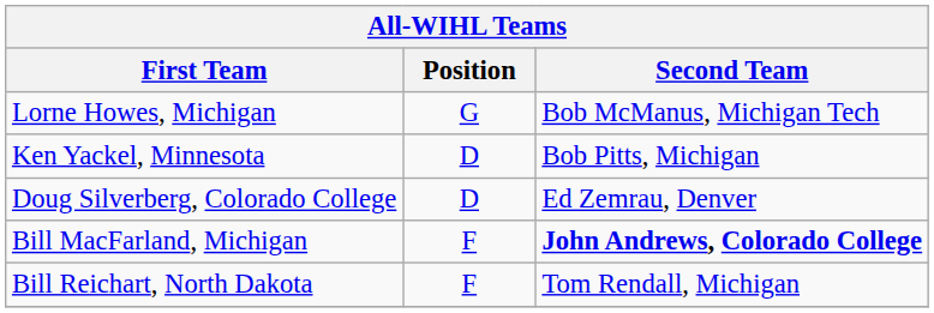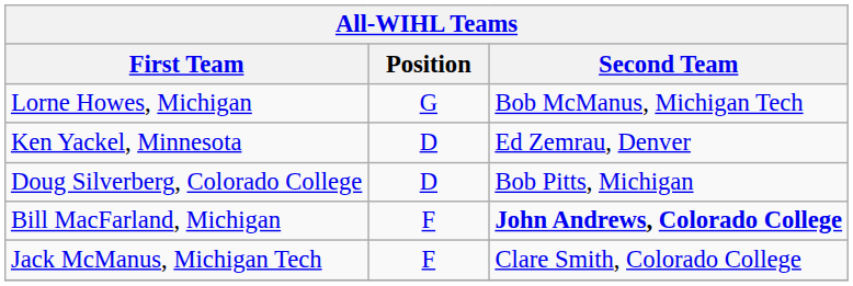Ken Yackel, Minnesota | Second Team: Bob Pitts, Michigan -> Ed Zemrau, Denver
Doug Silverberg, Colorado College | Second Team: Ed Zemrau, Denver -> Bob Pitts, Michigan
- row: Bill Reichart, North Dakota | F | Tom Rendall, Michigan
+ row: Jack McManus, Michigan Tech | F | Clare Smith, Colorado College
